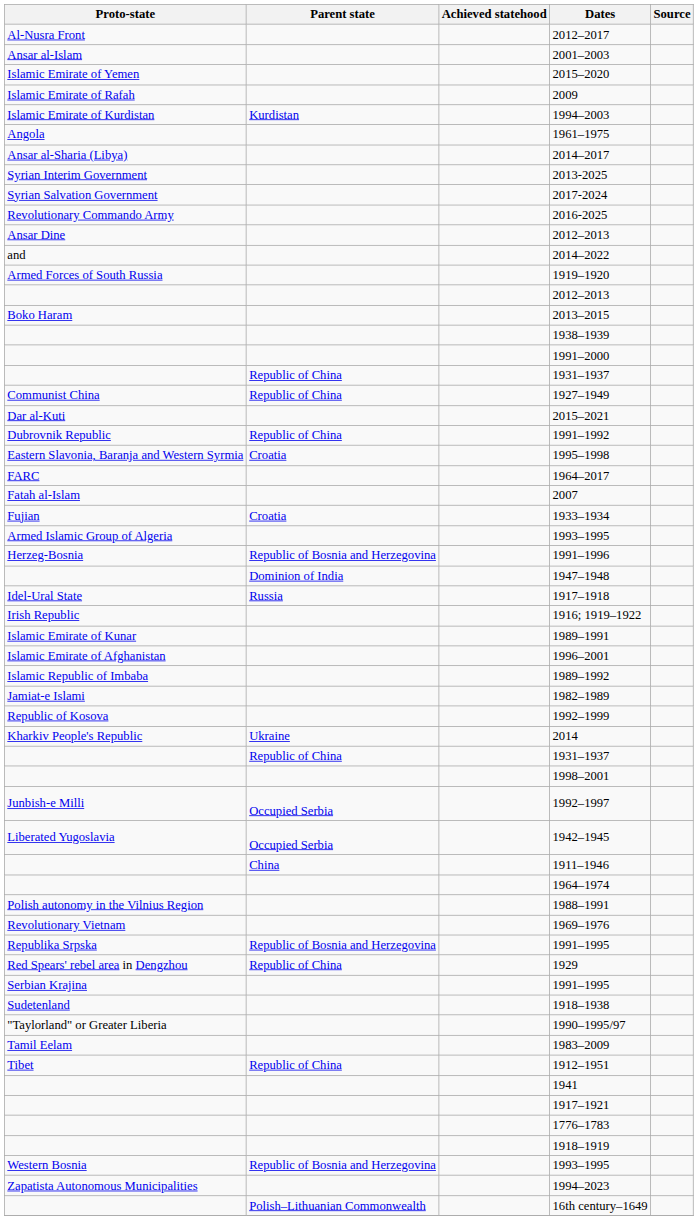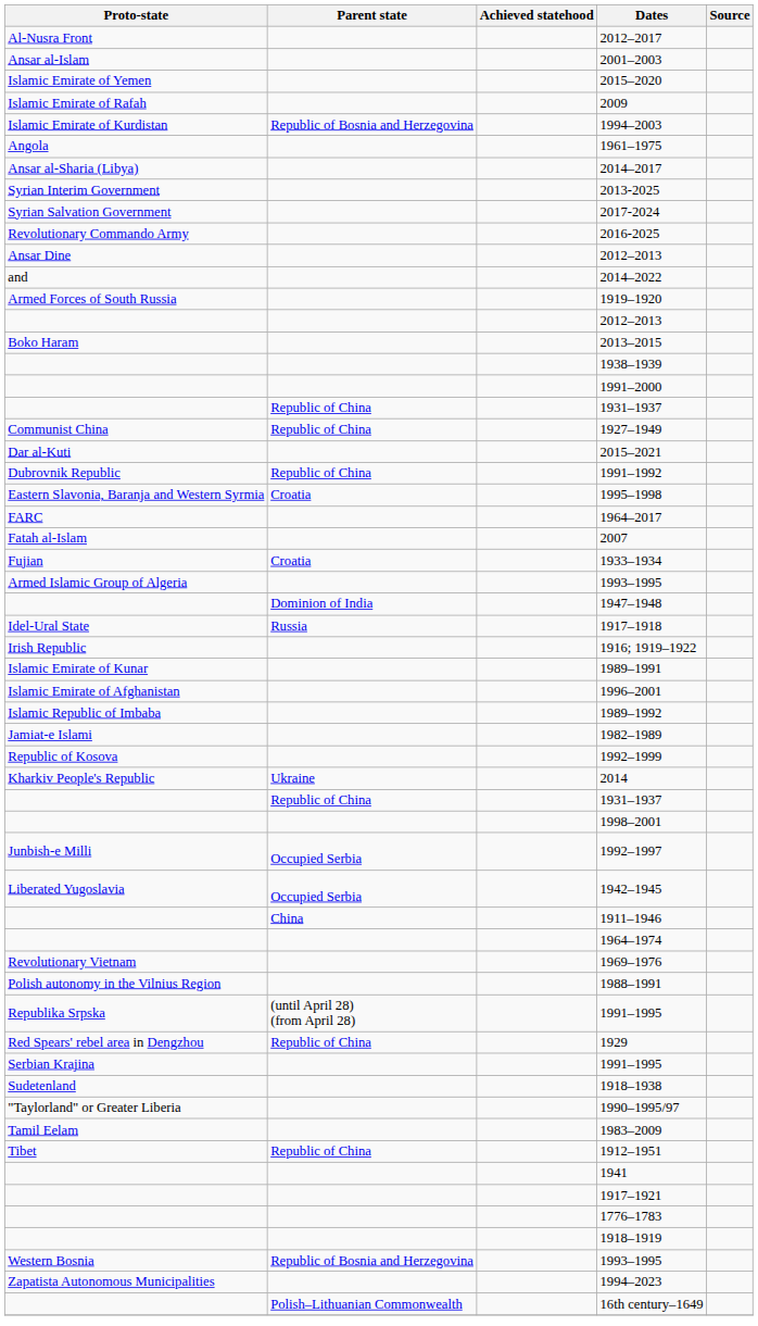1994–2003 | Parent state: Kurdistan -> Republic of Bosnia and Herzegovina
- row: Herzeg-Bosnia | Republic of Bosnia and Herzegovina | 1991–1996
rows swapped: 1988–1991 <-> 1969–1976
Republika Srpska / 1991–1995 | Parent state: Republic of Bosnia and Herzegovina -> (until April 28) (from April 28)
